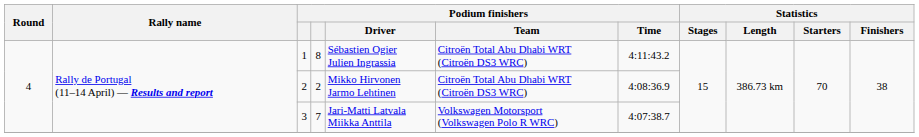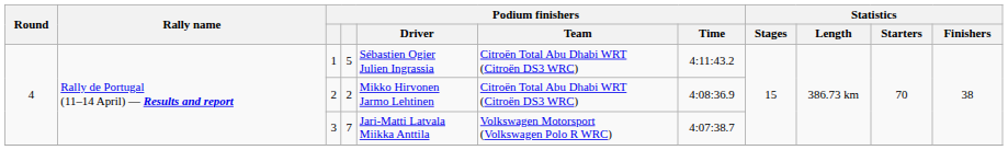1 | column 4: 8 -> 5
